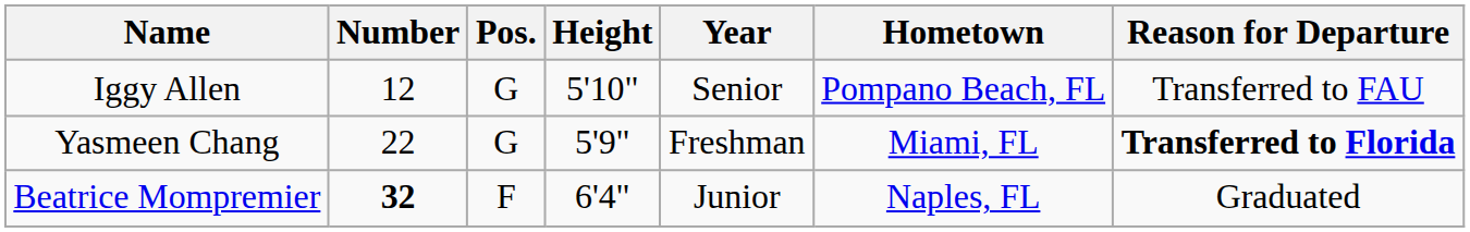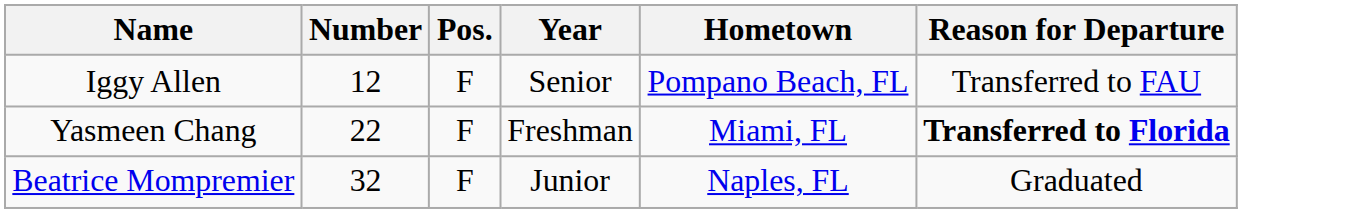- column: Height | 5'10" | 5'9" | 6'4"
Iggy Allen | Pos.: G -> F
Yasmeen Chang | Pos.: G -> F
Beatrice Mompremier | Number: bold -> normal
